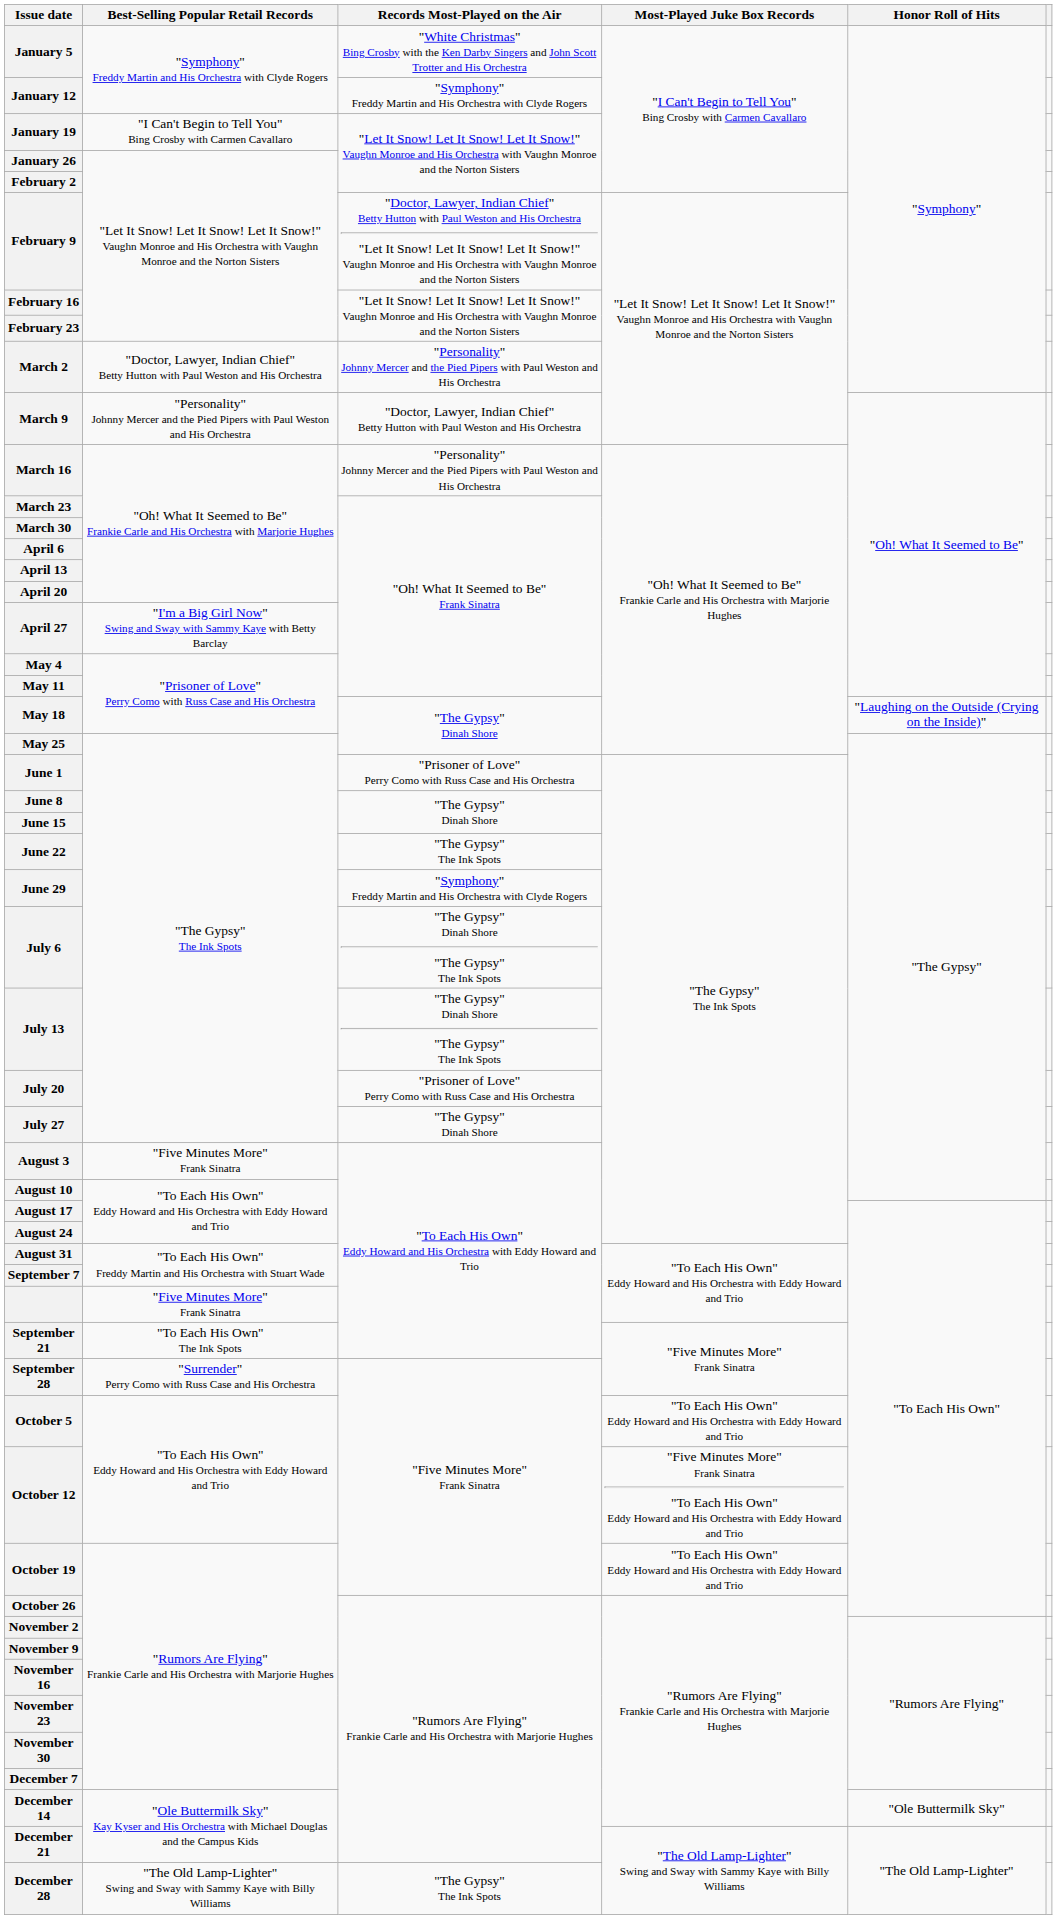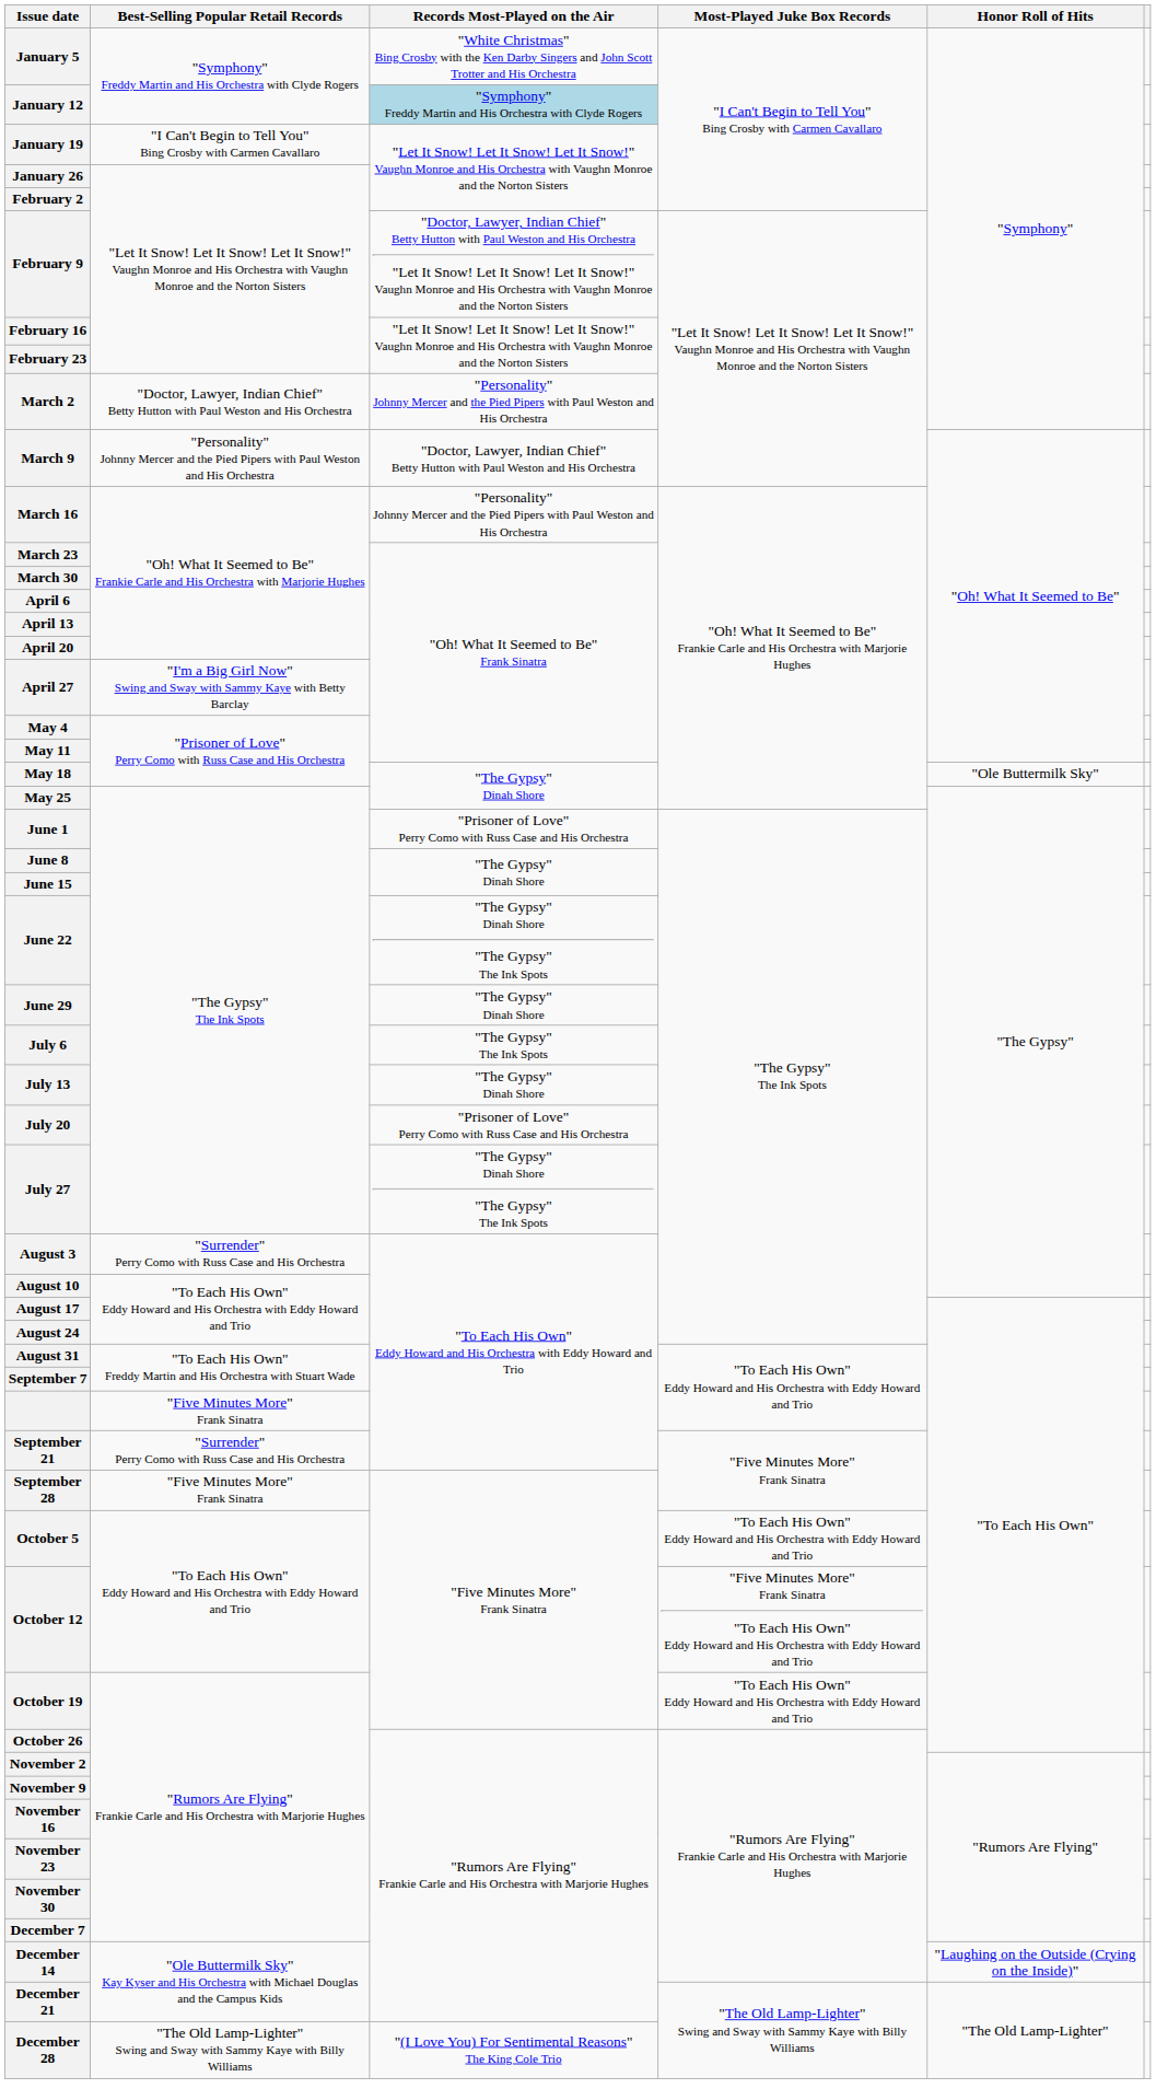January 12 | Records Most-Played on the Air: no background -> lightblue background
May 18 | Honor Roll of Hits: "Laughing on the Outside (Crying on the Inside)" -> "Ole Buttermilk Sky"
June 22 | Records Most-Played on the Air: "The Gypsy" The Ink Spots -> "The Gypsy" Dinah Shore "The Gypsy" The Ink Spots
June 29 | Records Most-Played on the Air: "Symphony" Freddy Martin and His Orchestra with Clyde Rogers -> "The Gypsy" Dinah Shore
July 6 | Records Most-Played on the Air: "The Gypsy" Dinah Shore "The Gypsy" The Ink Spots -> "The Gypsy" The Ink Spots
July 13 | Records Most-Played on the Air: "The Gypsy" Dinah Shore "The Gypsy" The Ink Spots -> "The Gypsy" Dinah Shore
July 27 | Records Most-Played on the Air: "The Gypsy" Dinah Shore -> "The Gypsy" Dinah Shore "The Gypsy" The Ink Spots
August 3 | Best-Selling Popular Retail Records: "Five Minutes More" Frank Sinatra -> "Surrender" Perry Como with Russ Case and His Orchestra
September 21 | Best-Selling Popular Retail Records: "To Each His Own" The Ink Spots -> "Surrender" Perry Como with Russ Case and His Orchestra
September 28 | Best-Selling Popular Retail Records: "Surrender" Perry Como with Russ Case and His Orchestra -> "Five Minutes More" Frank Sinatra
December 14 | Honor Roll of Hits: "Ole Buttermilk Sky" -> "Laughing on the Outside (Crying on the Inside)"
December 28 | Records Most-Played on the Air: "The Gypsy" The Ink Spots -> "(I Love You) For Sentimental Reasons" The King Cole Trio
